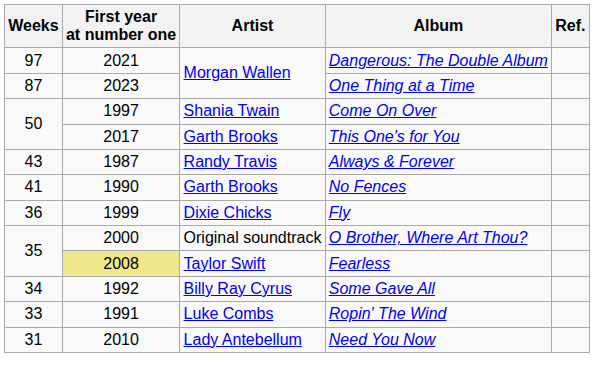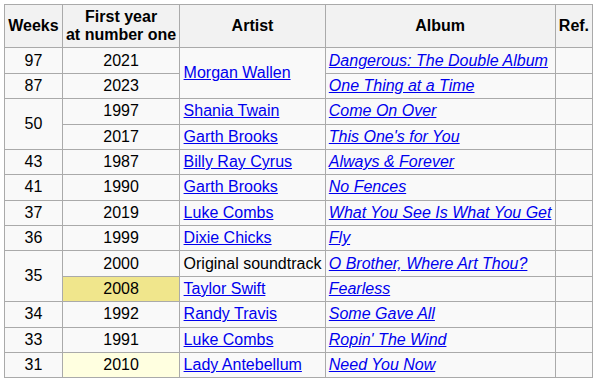Always & Forever | Artist: Randy Travis -> Billy Ray Cyrus
+ row: 37 | 2019 | Luke Combs | What You See Is What You Get
Some Gave All | Artist: Billy Ray Cyrus -> Randy Travis
Need You Now | First year at number one: no background -> lightyellow background
